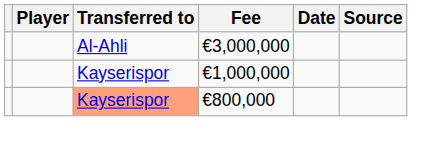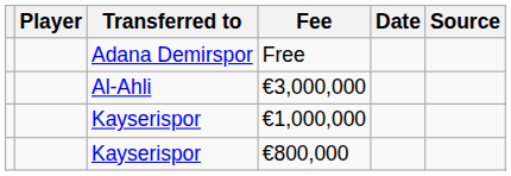+ row: Adana Demirspor | Free
€800,000 | Transferred to: lightsalmon background -> no background
